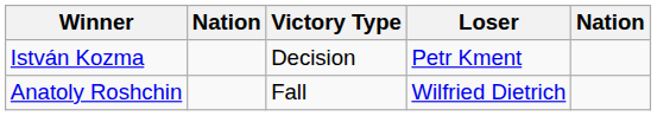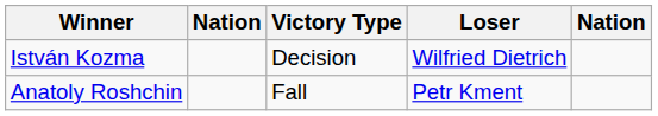István Kozma | Loser: Petr Kment -> Wilfried Dietrich
Anatoly Roshchin | Loser: Wilfried Dietrich -> Petr Kment
